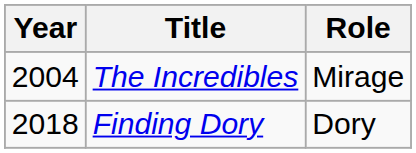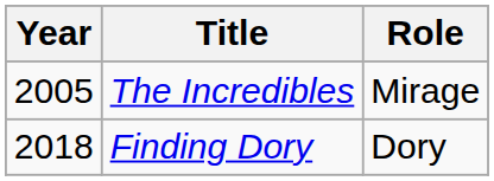The Incredibles | Year: 2004 -> 2005
